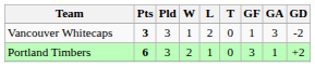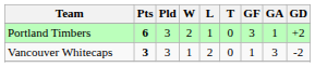rows swapped: Portland Timbers <-> Vancouver Whitecaps
